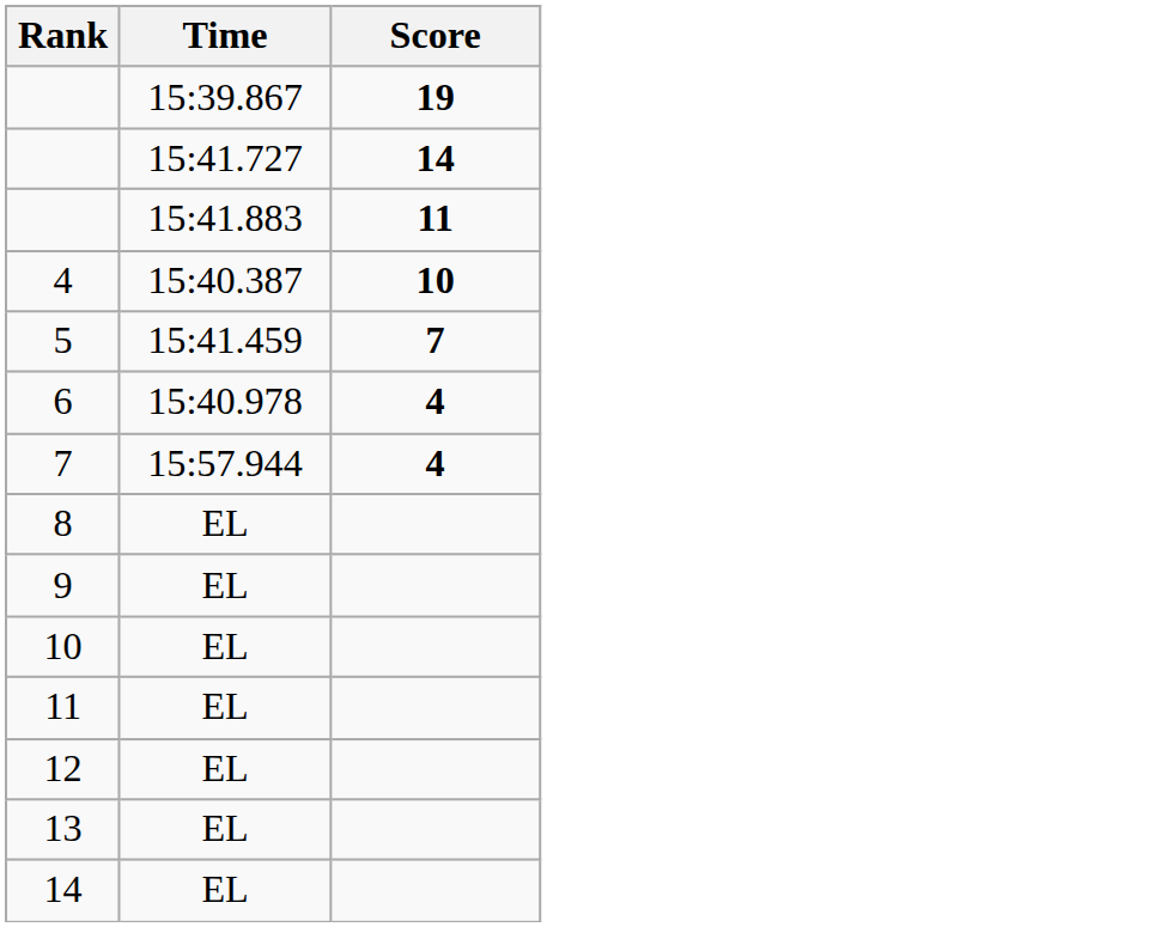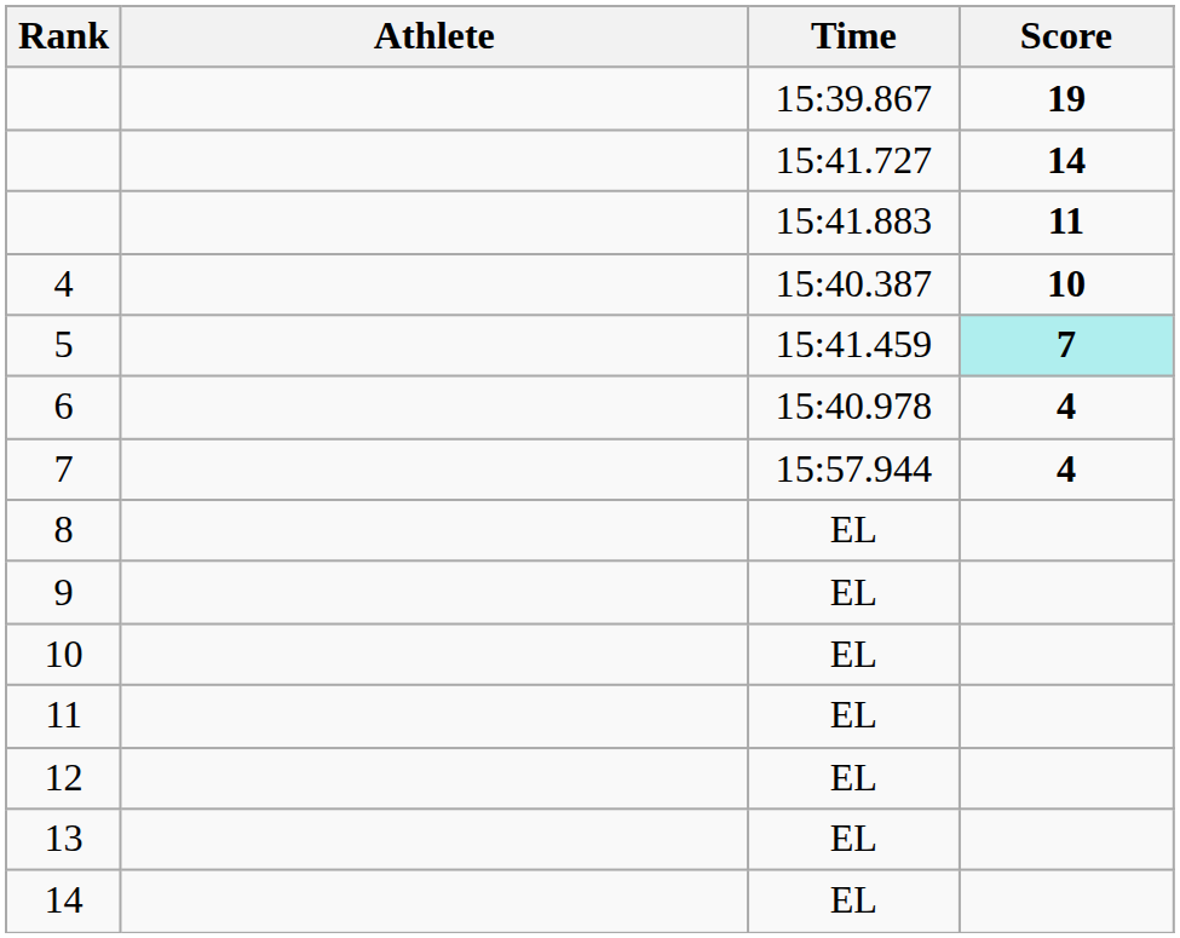+ column: Athlete
5 | Score: no background -> paleturquoise background
